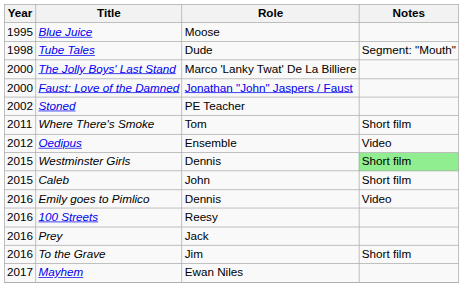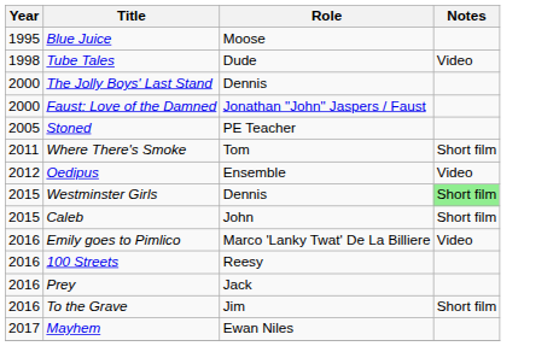Tube Tales | Notes: Segment: "Mouth" -> Video
The Jolly Boys' Last Stand | Role: Marco 'Lanky Twat' De La Billiere -> Dennis
Stoned | Year: 2002 -> 2005
Emily goes to Pimlico | Role: Dennis -> Marco 'Lanky Twat' De La Billiere
